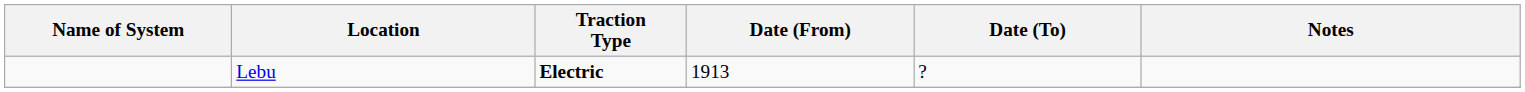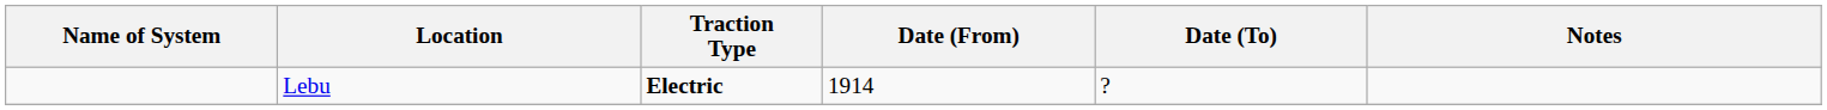Lebu | Date (From): 1913 -> 1914
